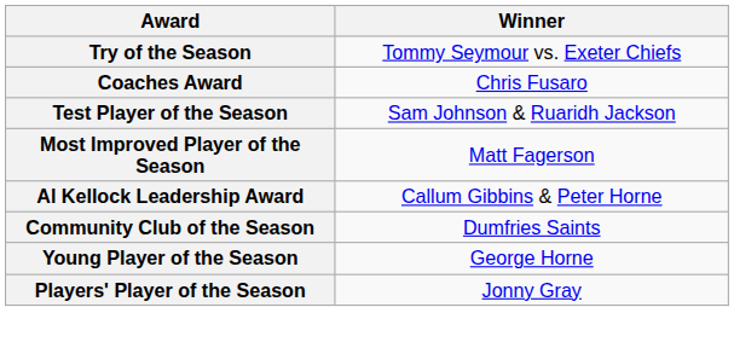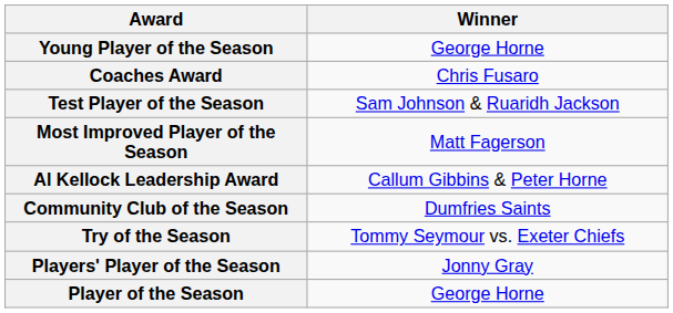rows swapped: Young Player of the Season <-> Try of the Season
+ row: Player of the Season | George Horne
